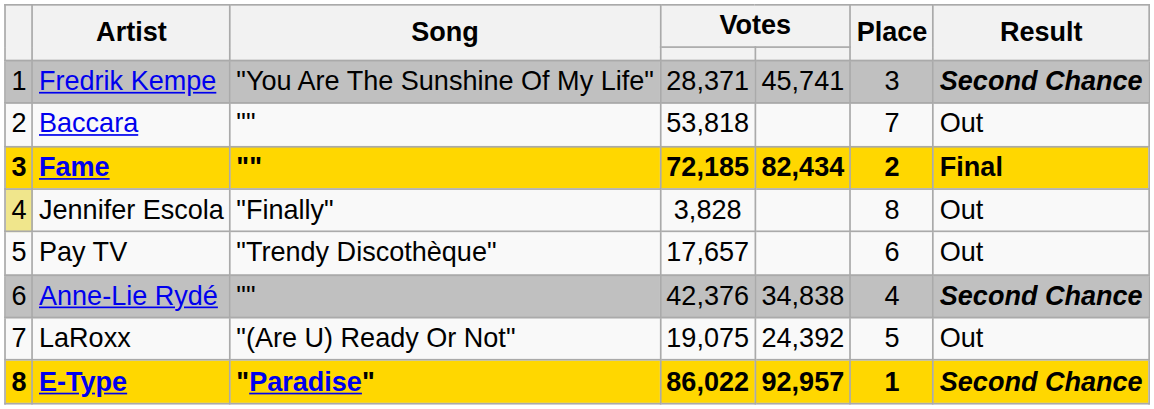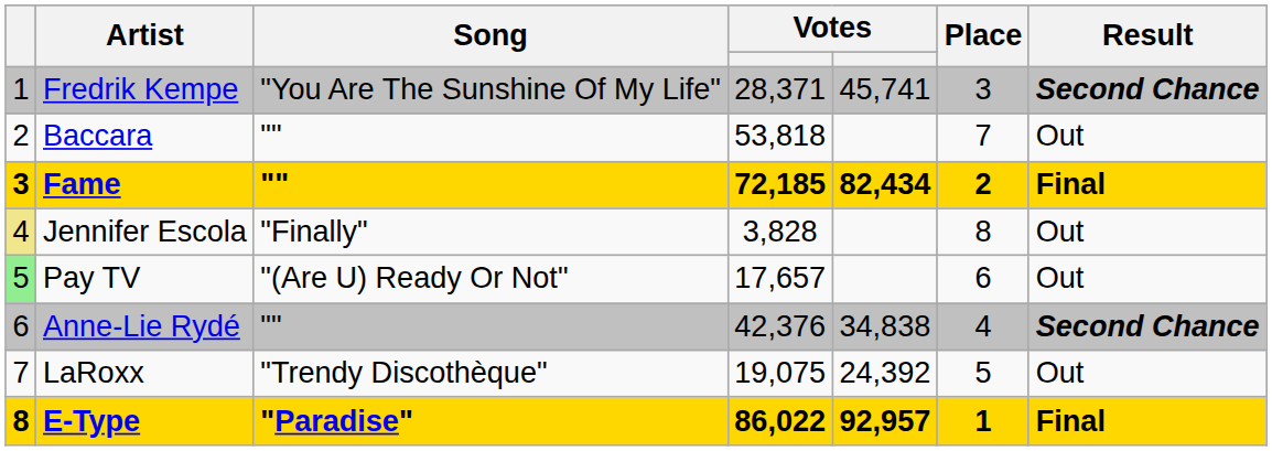Pay TV | column 1: no background -> lightgreen background
Pay TV | Song: "Trendy Discothèque" -> "(Are U) Ready Or Not"
LaRoxx | Song: "(Are U) Ready Or Not" -> "Trendy Discothèque"
E-Type | Result: Second Chance -> Final
